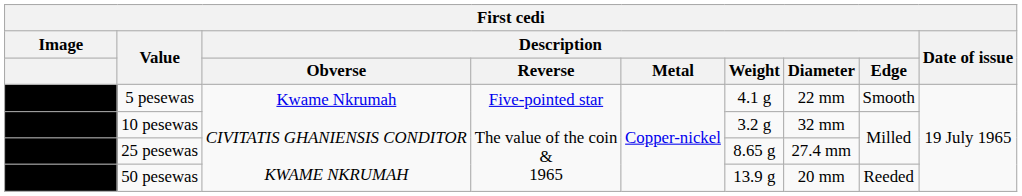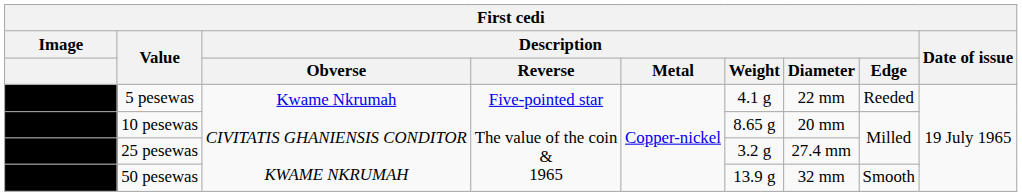5 pesewas | Description / Edge: Smooth -> Reeded
10 pesewas | Description / Weight: 3.2 g -> 8.65 g
10 pesewas | Description / Diameter: 32 mm -> 20 mm
25 pesewas | Description / Weight: 8.65 g -> 3.2 g
50 pesewas | Description / Diameter: 20 mm -> 32 mm
50 pesewas | Description / Edge: Reeded -> Smooth
